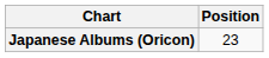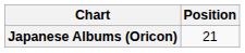Japanese Albums (Oricon) | Position: 23 -> 21
